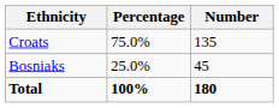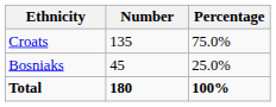columns swapped: Number <-> Percentage
